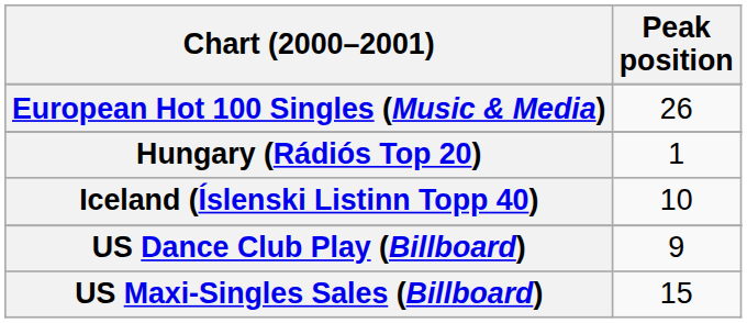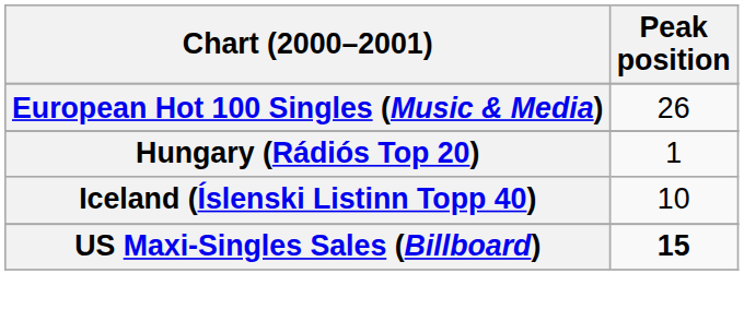- row: US Dance Club Play (Billboard) | 9
US Maxi-Singles Sales (Billboard) | Peak position: normal -> bold
